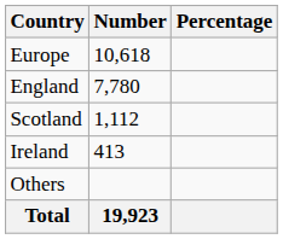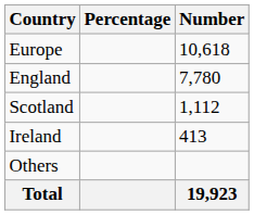columns swapped: Number <-> Percentage
